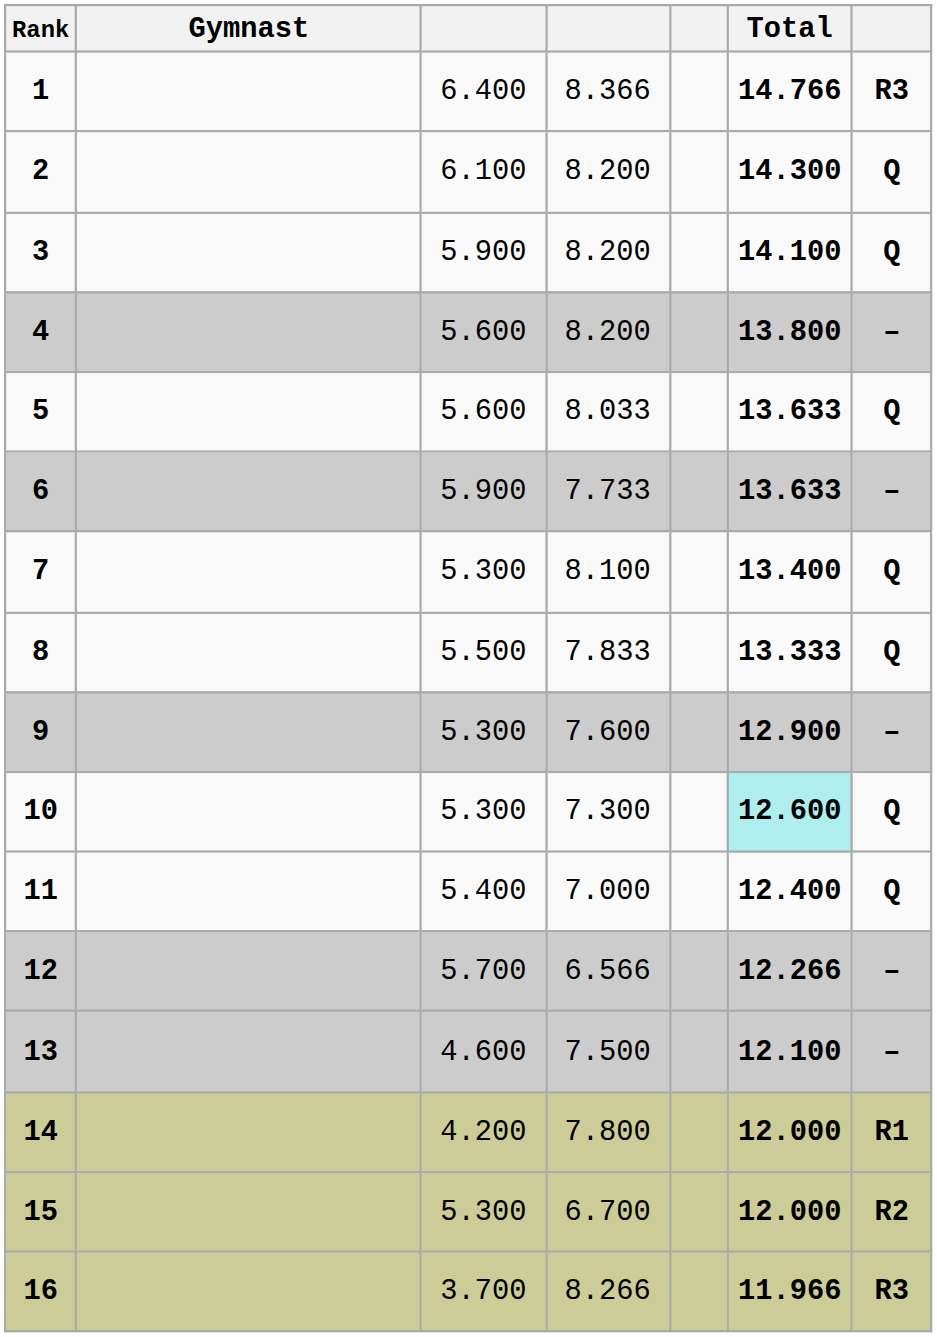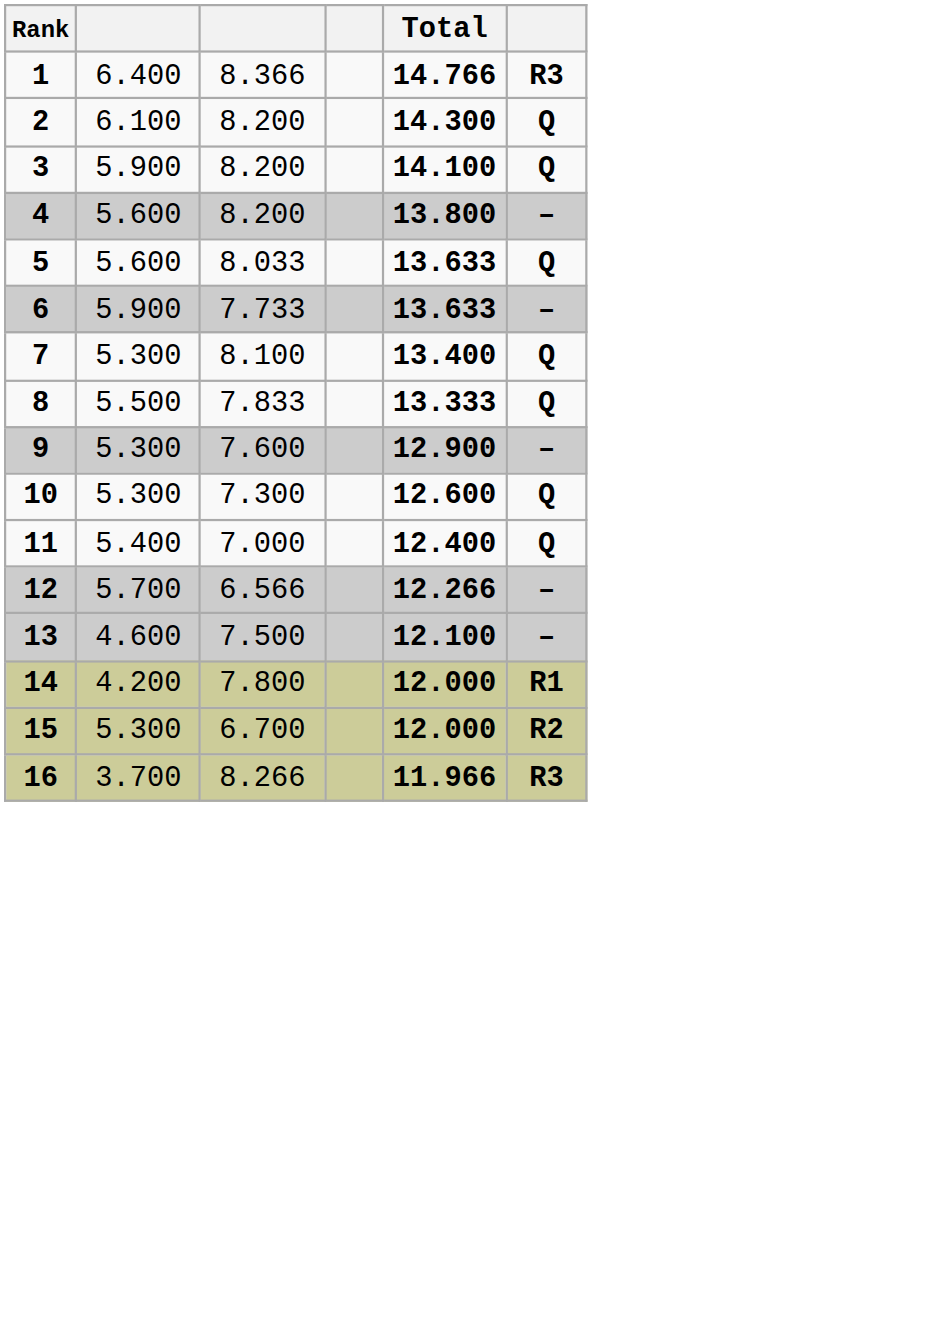- column: Gymnast
10 | Total: paleturquoise background -> no background
